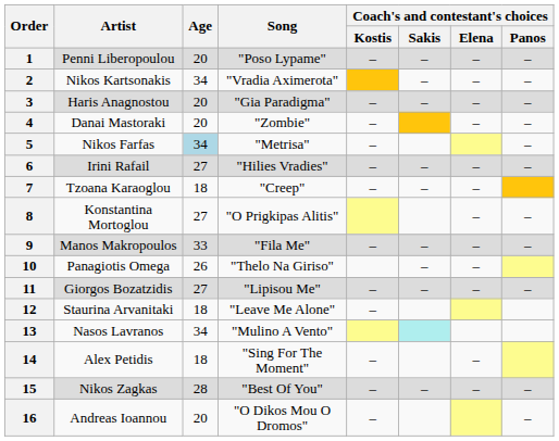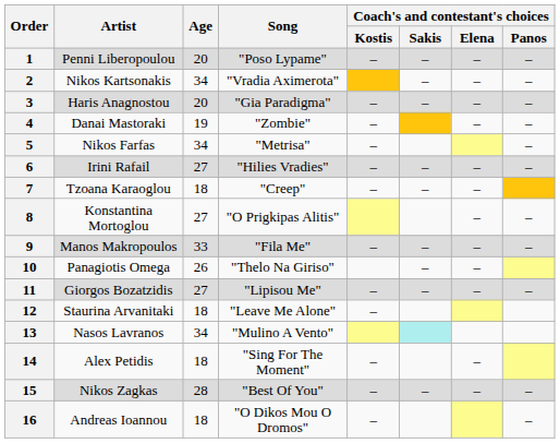4 | Age: 20 -> 19
5 | Age: lightblue background -> no background
16 | Age: 20 -> 18
